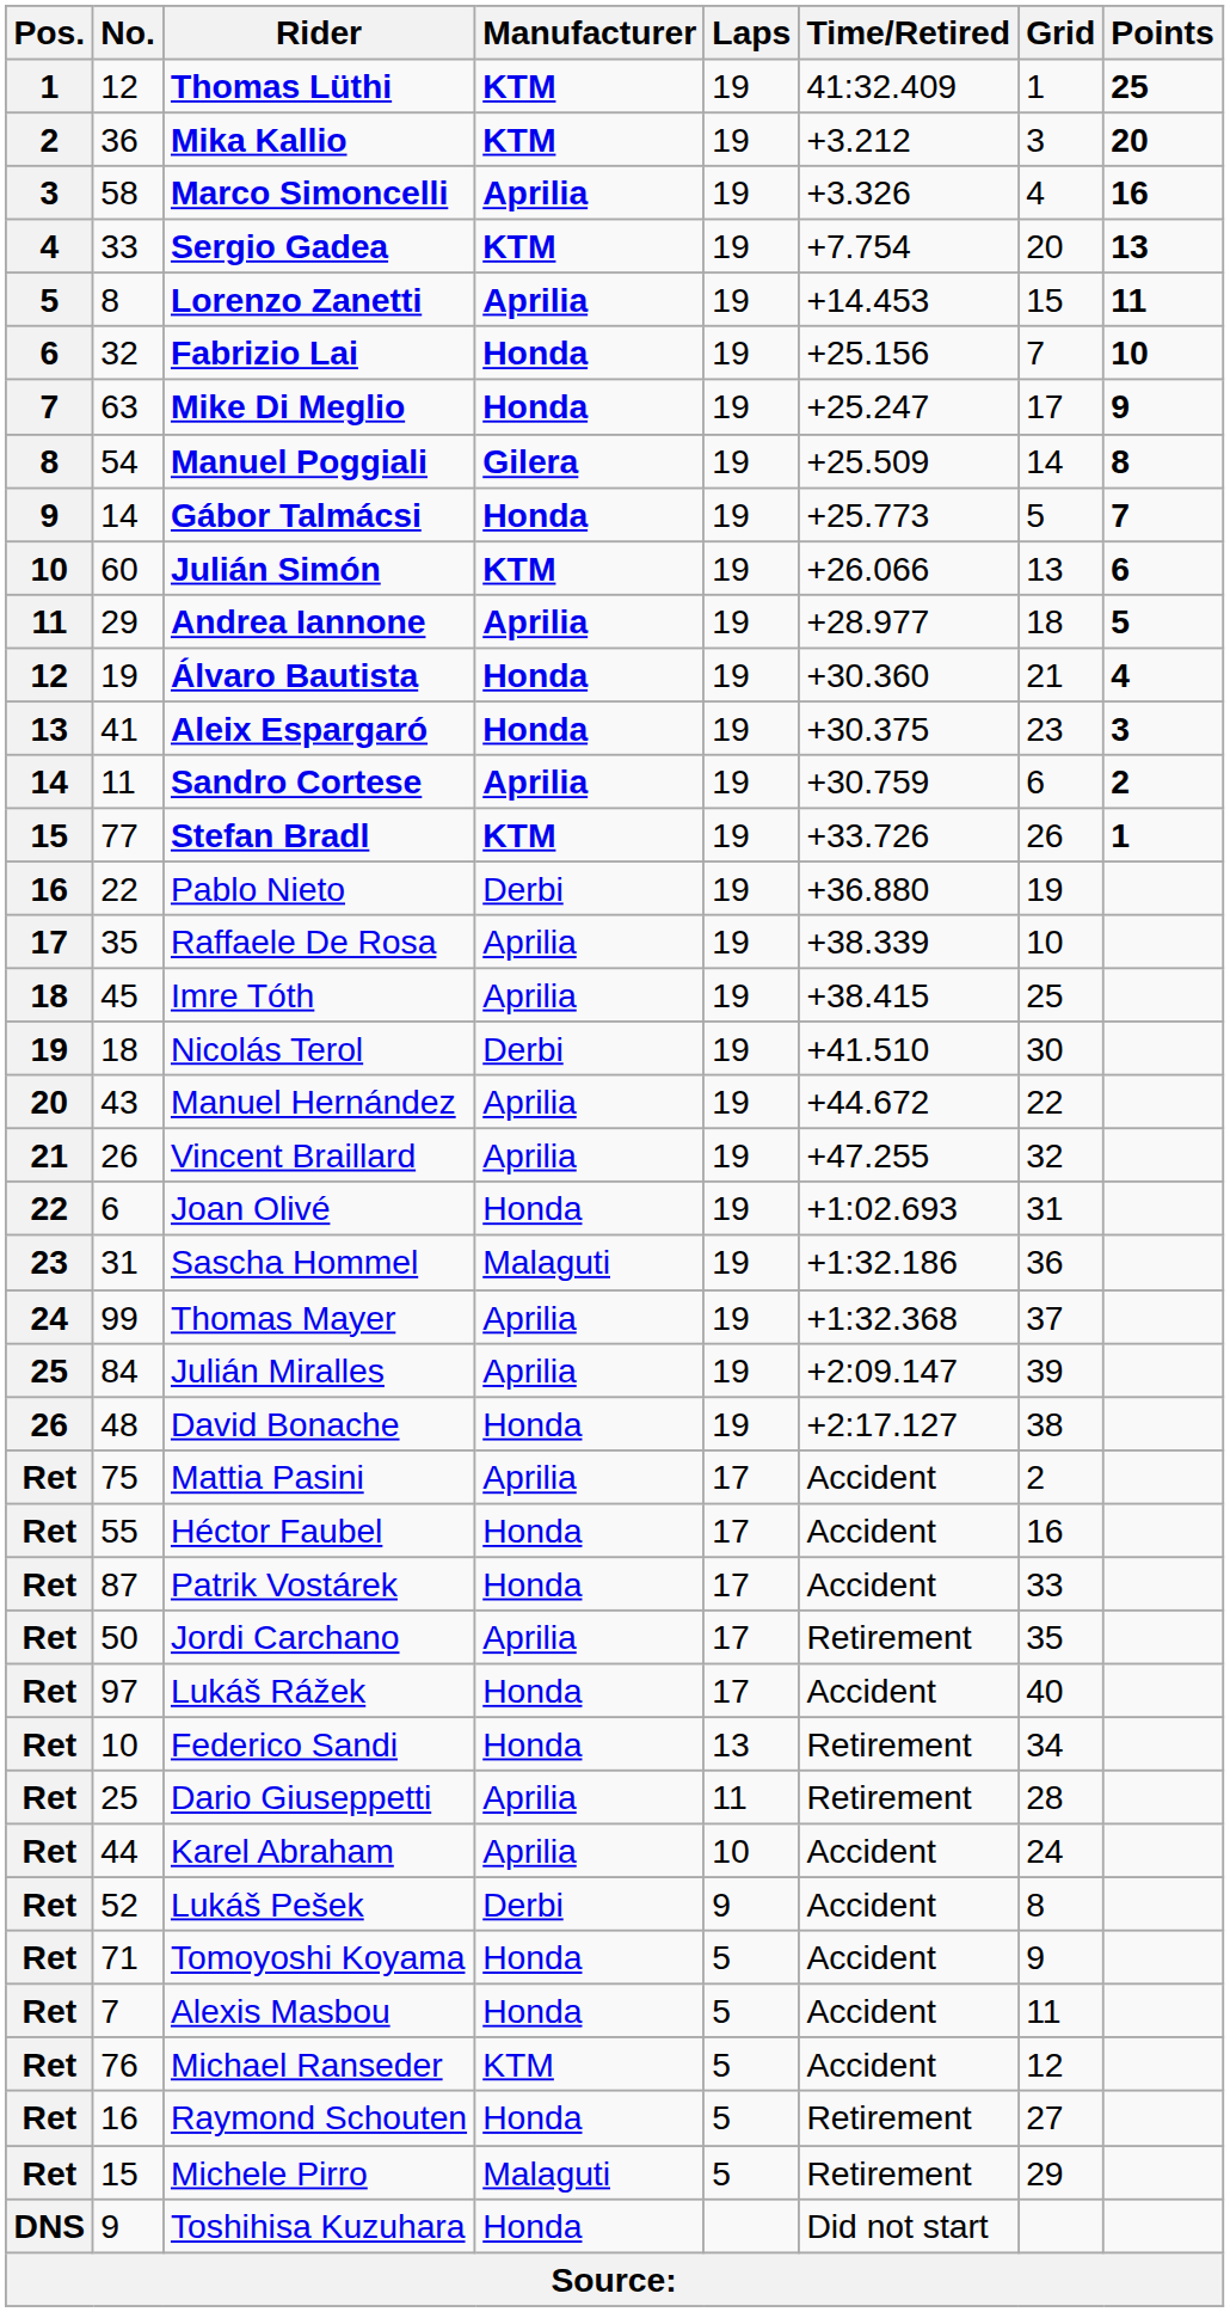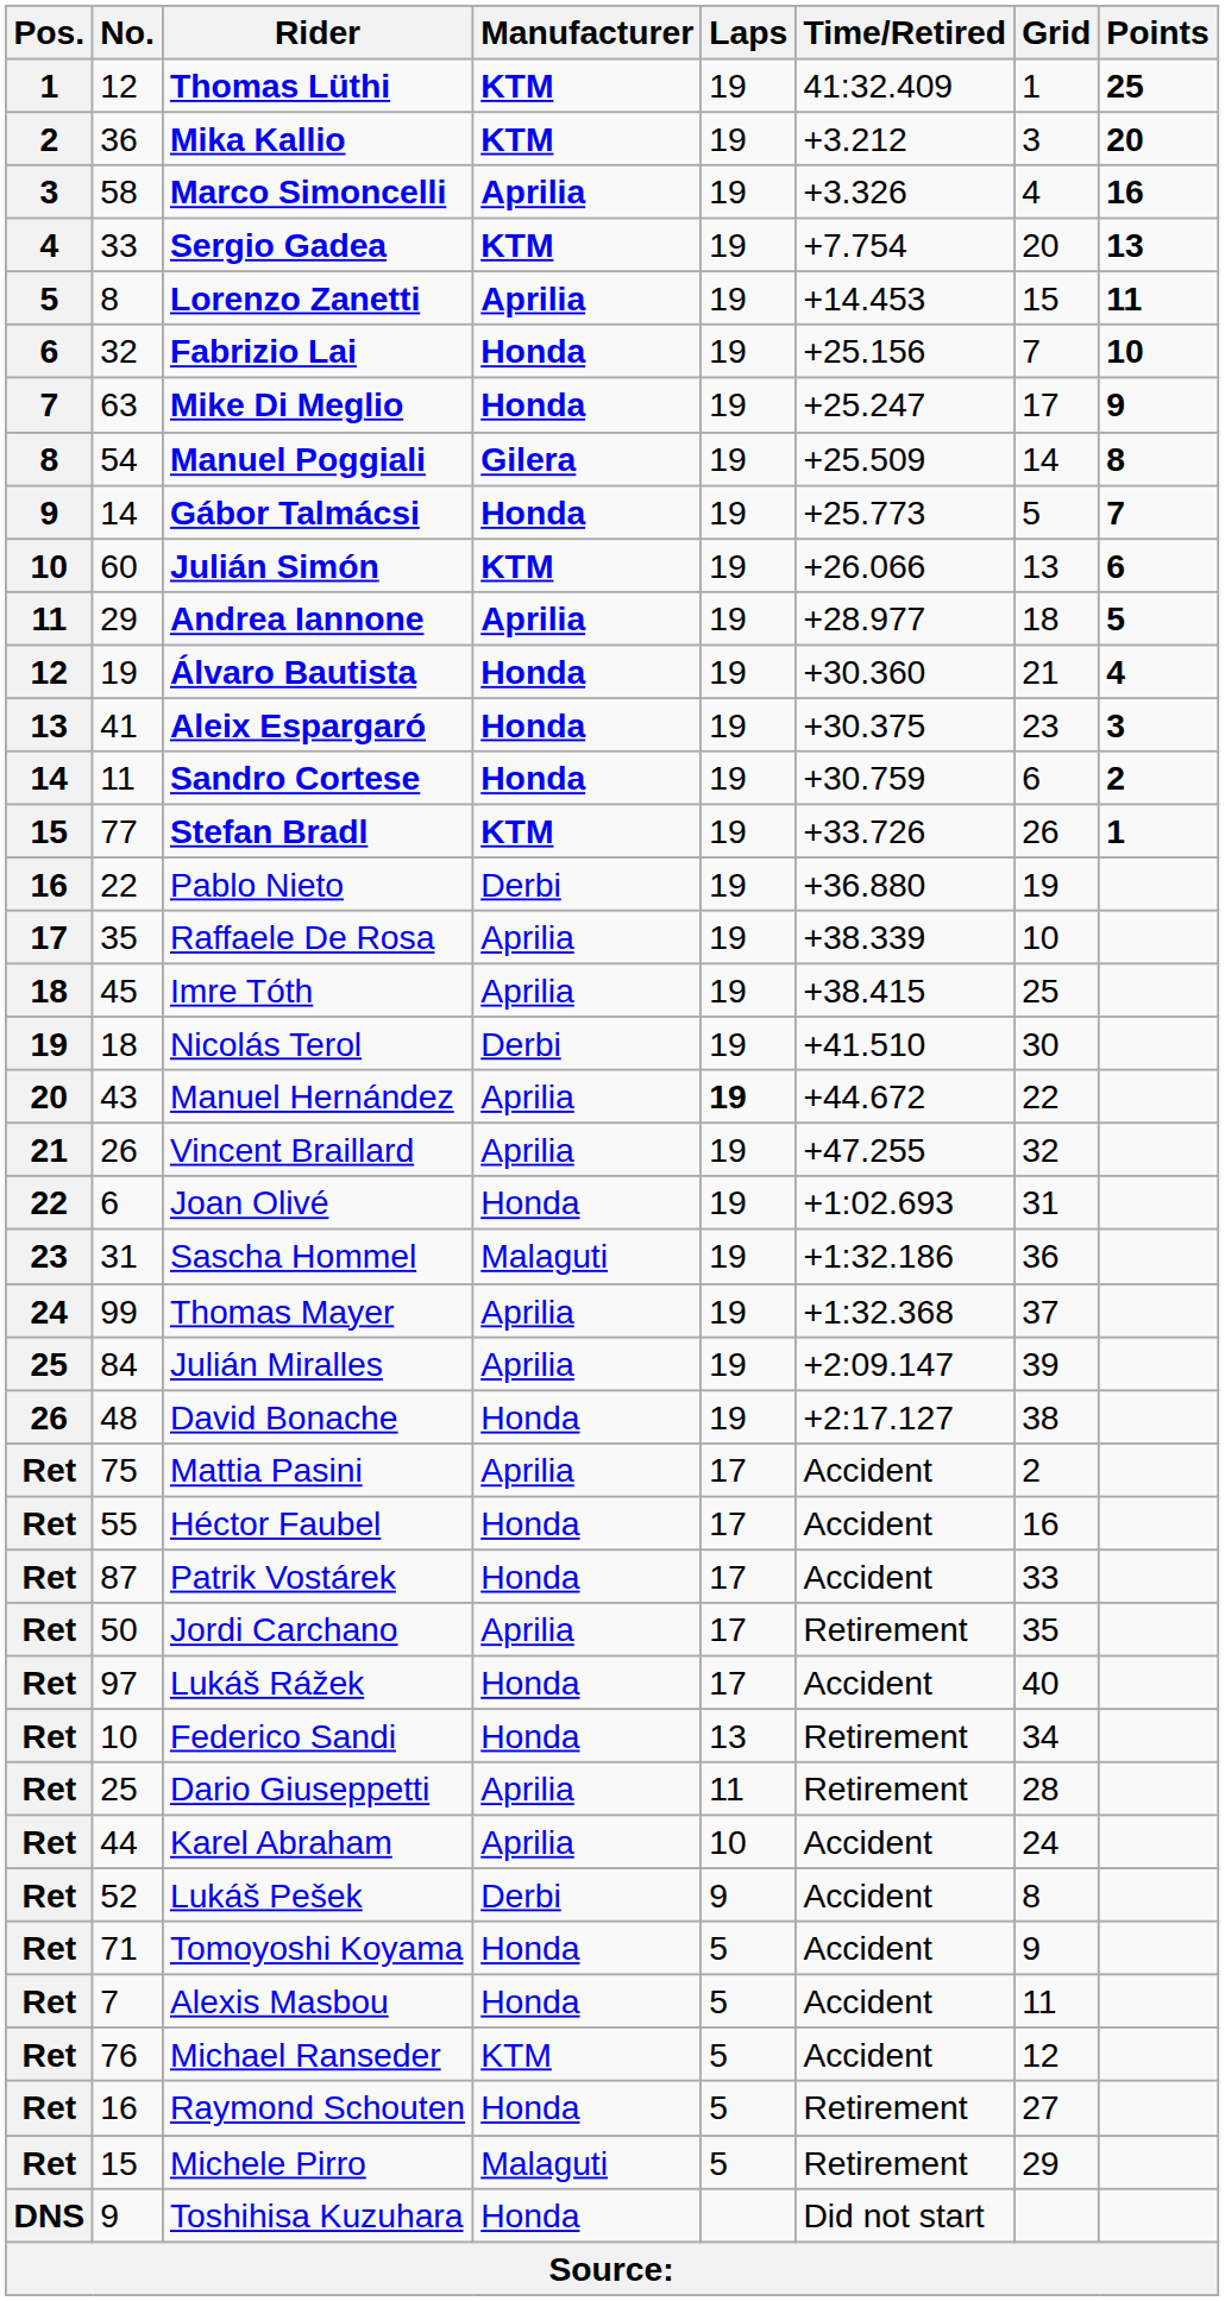Sandro Cortese | Manufacturer: Aprilia -> Honda
Manuel Hernández | Laps: normal -> bold
